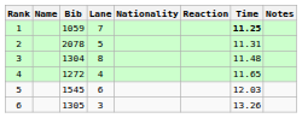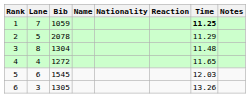columns swapped: Lane <-> Name
2 | Time: 11.31 -> 11.29
